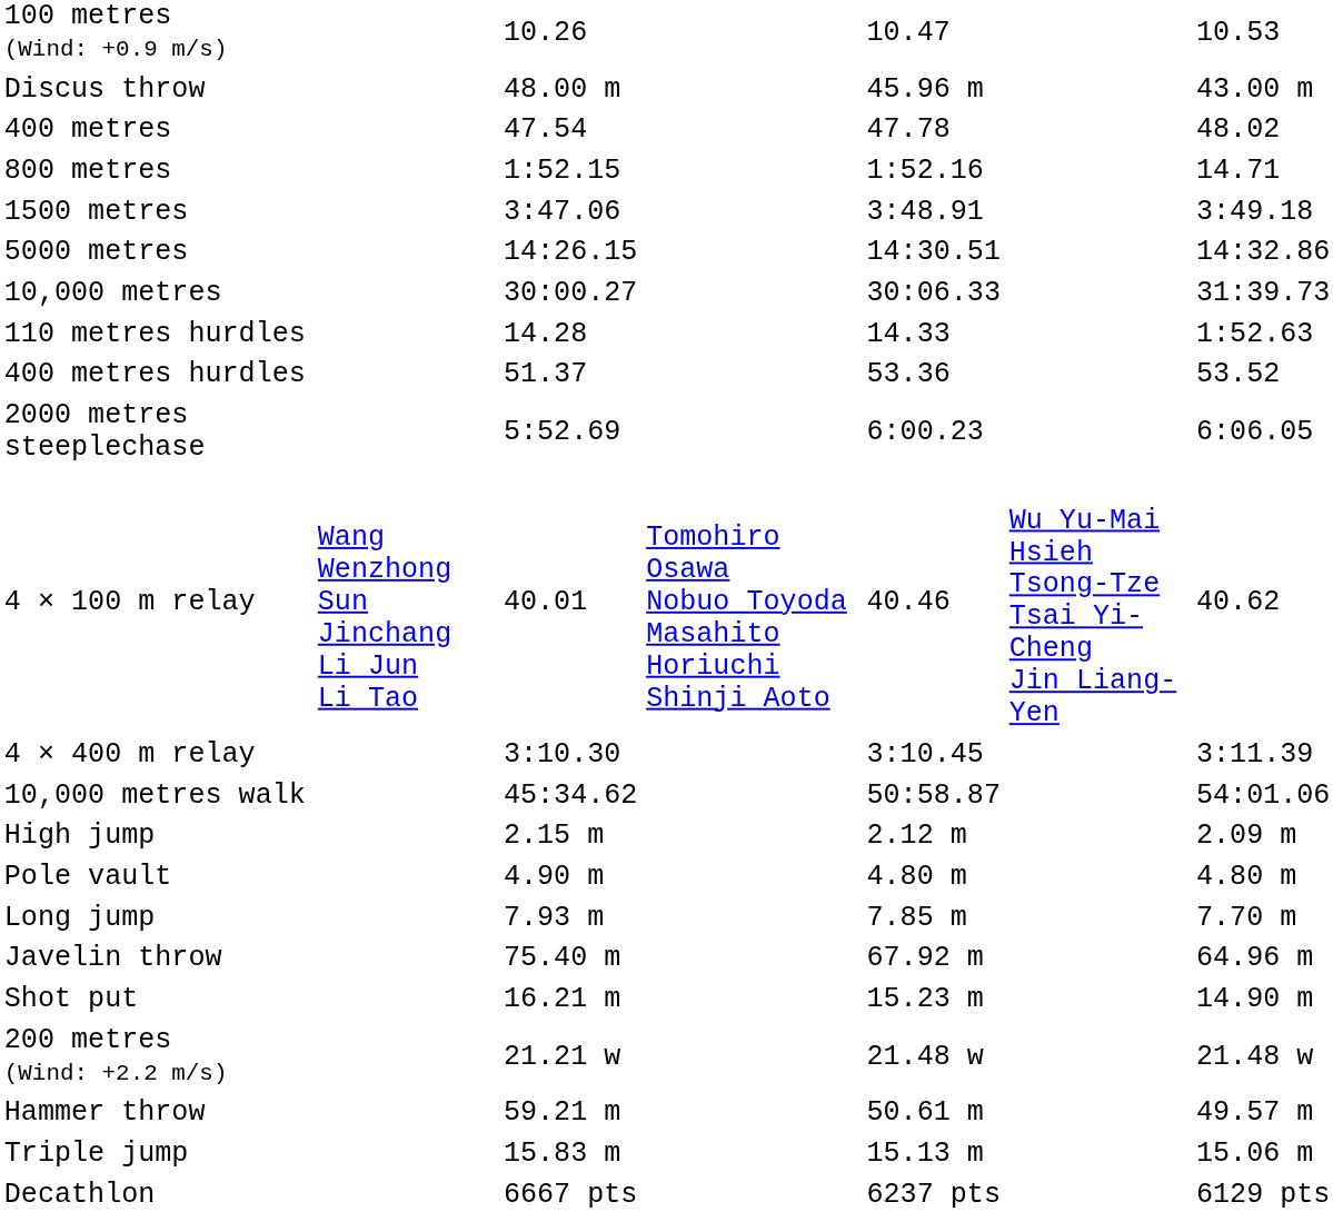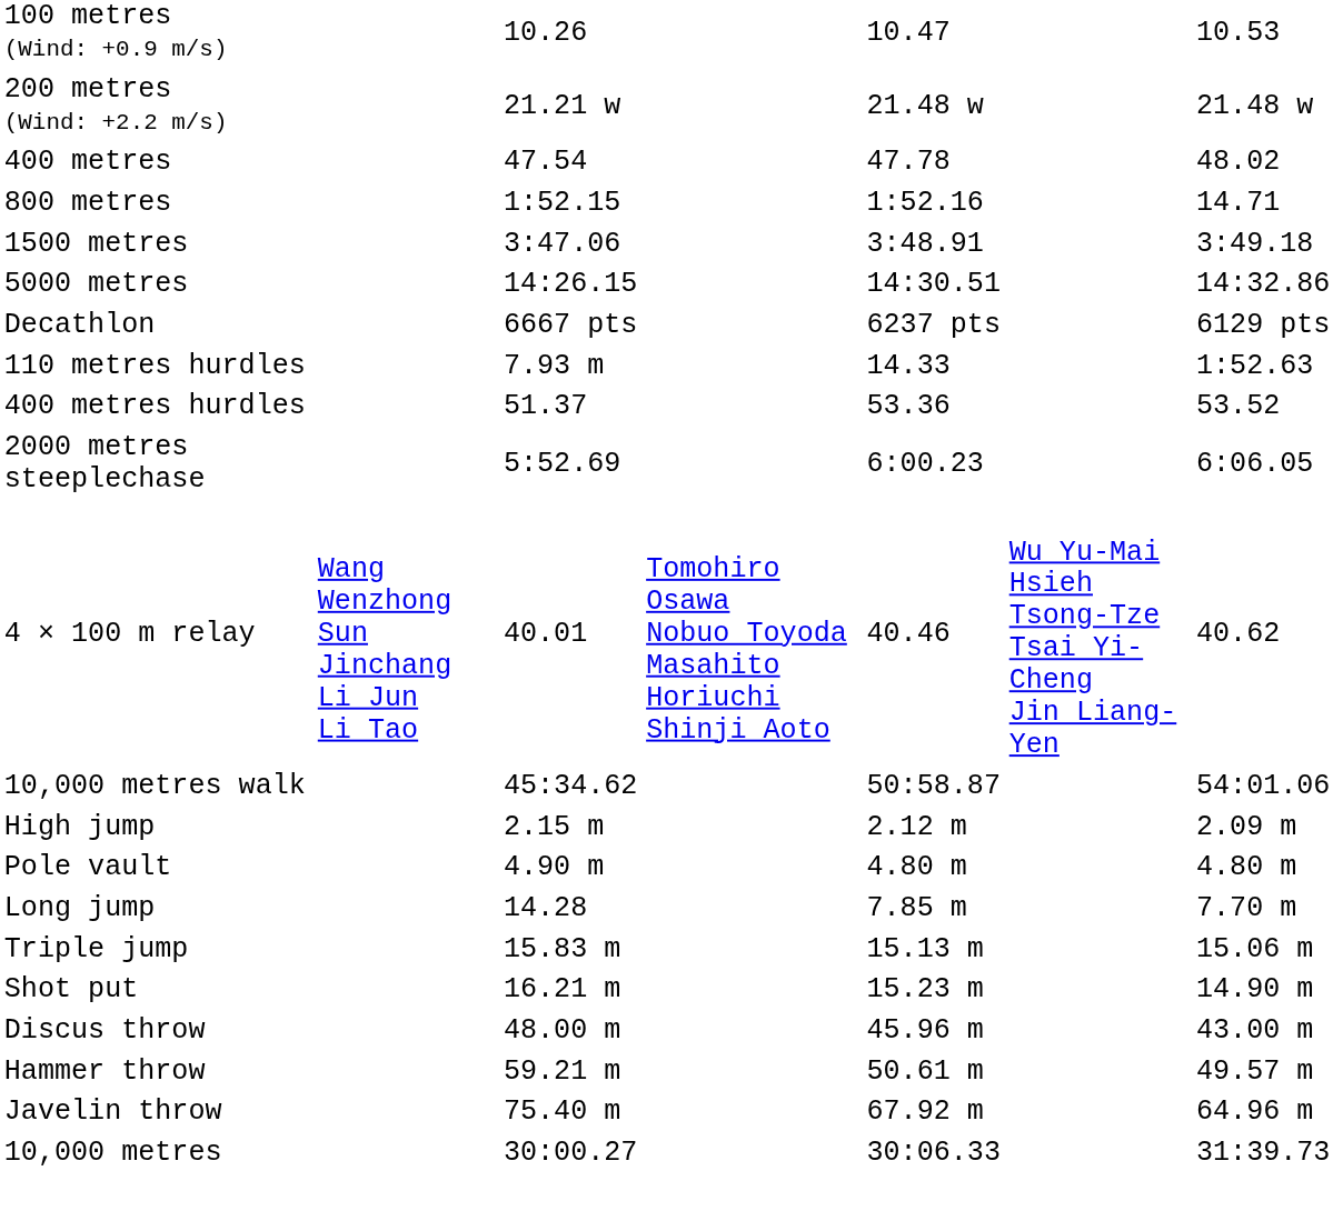rows swapped: 200 metres (Wind: +2.2 m/s) <-> Discus throw
rows swapped: 10,000 metres <-> Decathlon
110 metres hurdles | column 3: 14.28 -> 7.93 m
- row: 4 × 400 m relay | 3:10.30 | 3:10.45 | 3:11.39
Long jump | column 3: 7.93 m -> 14.28
rows swapped: Triple jump <-> Javelin throw
